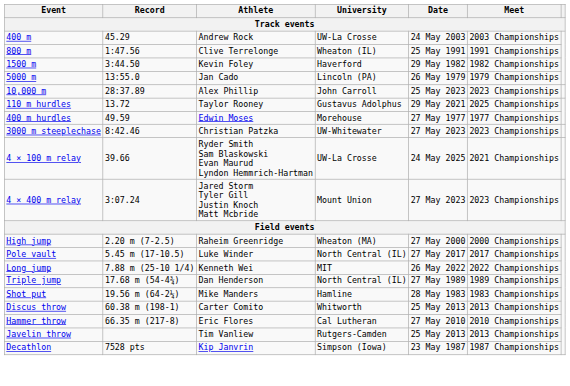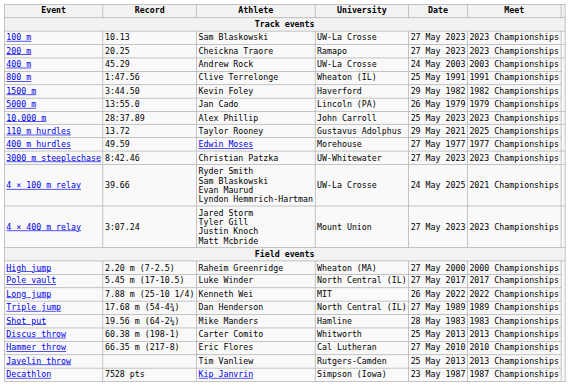+ row: 100 m | 10.13 | Sam Blaskowski | UW-La Crosse | 27 May 2023 | 2023 Championships
+ row: 200 m | 20.25 | Cheickna Traore | Ramapo | 27 May 2023 | 2023 Championships
